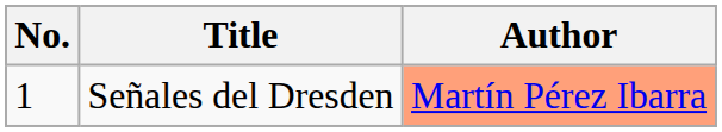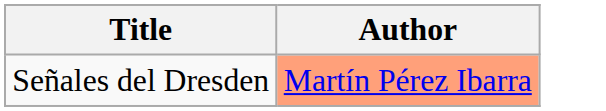- column: No. | 1
